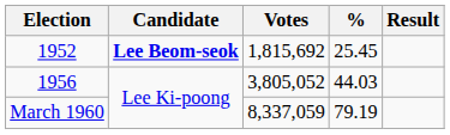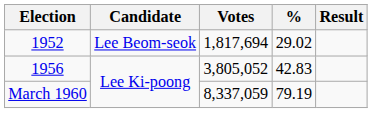1952 | Candidate: bold -> normal
1952 | Votes: 1,815,692 -> 1,817,694
1952 | %: 25.45 -> 29.02
1956 | %: 44.03 -> 42.83
